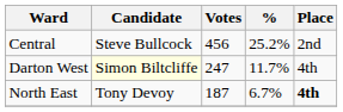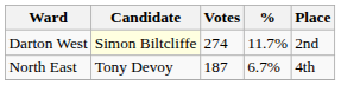- row: Central | Steve Bullcock | 456 | 25.2% | 2nd
Darton West | Votes: 247 -> 274
Darton West | Place: 4th -> 2nd
North East | Place: bold -> normal
